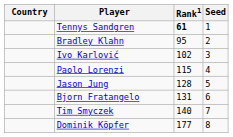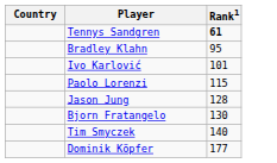- column: Seed | 1 | 2 | 3 | 4 | 5 | 6 | 7 | 8
Ivo Karlović | Rank1: 102 -> 101
Bjorn Fratangelo | Rank1: 131 -> 130
